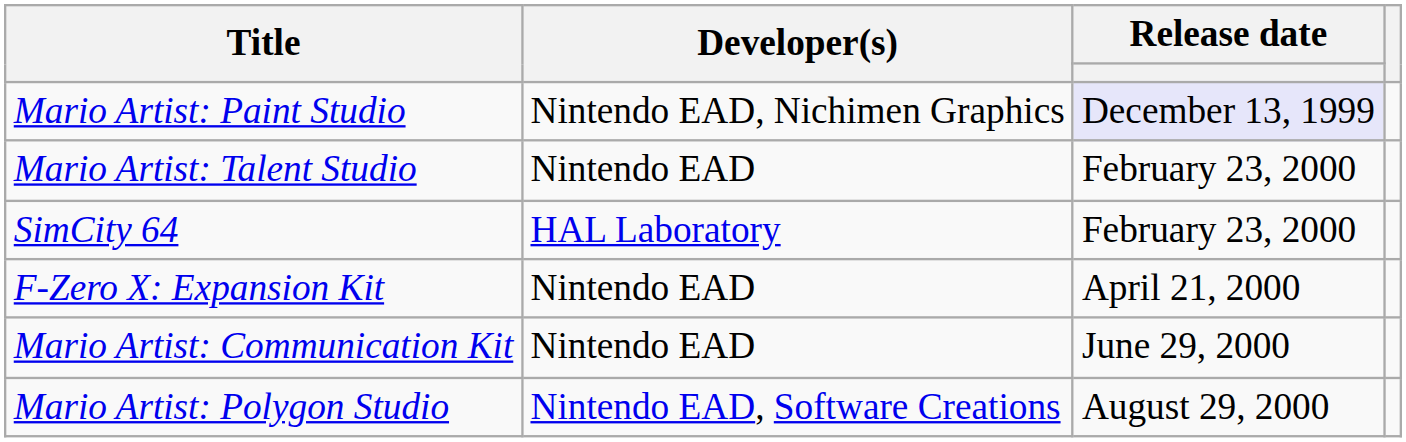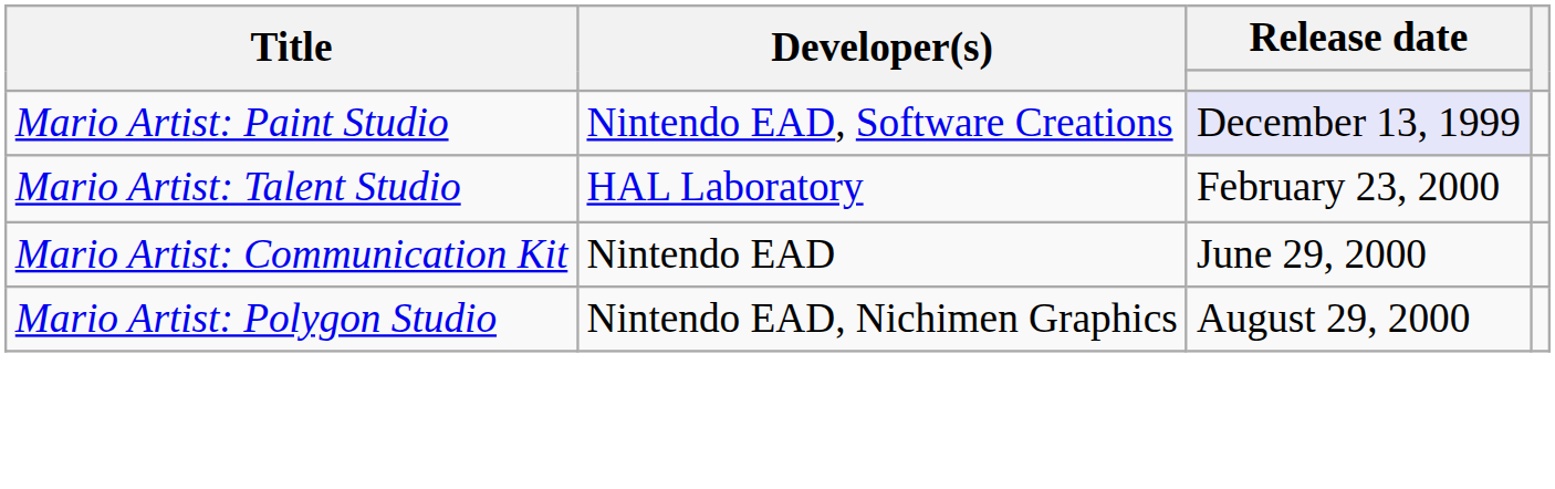Mario Artist: Paint Studio | Developer(s): Nintendo EAD, Nichimen Graphics -> Nintendo EAD, Software Creations
Mario Artist: Talent Studio | Developer(s): Nintendo EAD -> HAL Laboratory
- row: SimCity 64 | HAL Laboratory | February 23, 2000
- row: F-Zero X: Expansion Kit | Nintendo EAD | April 21, 2000
Mario Artist: Polygon Studio | Developer(s): Nintendo EAD, Software Creations -> Nintendo EAD, Nichimen Graphics
